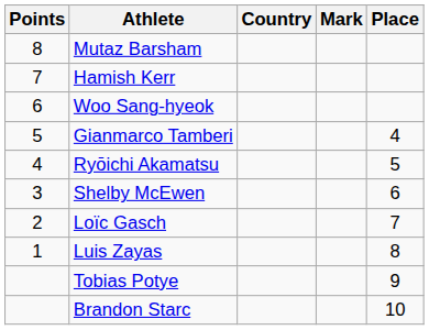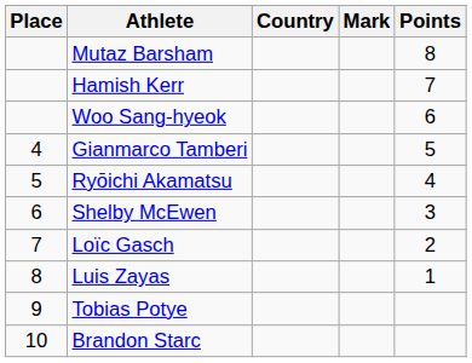columns swapped: Place <-> Points
